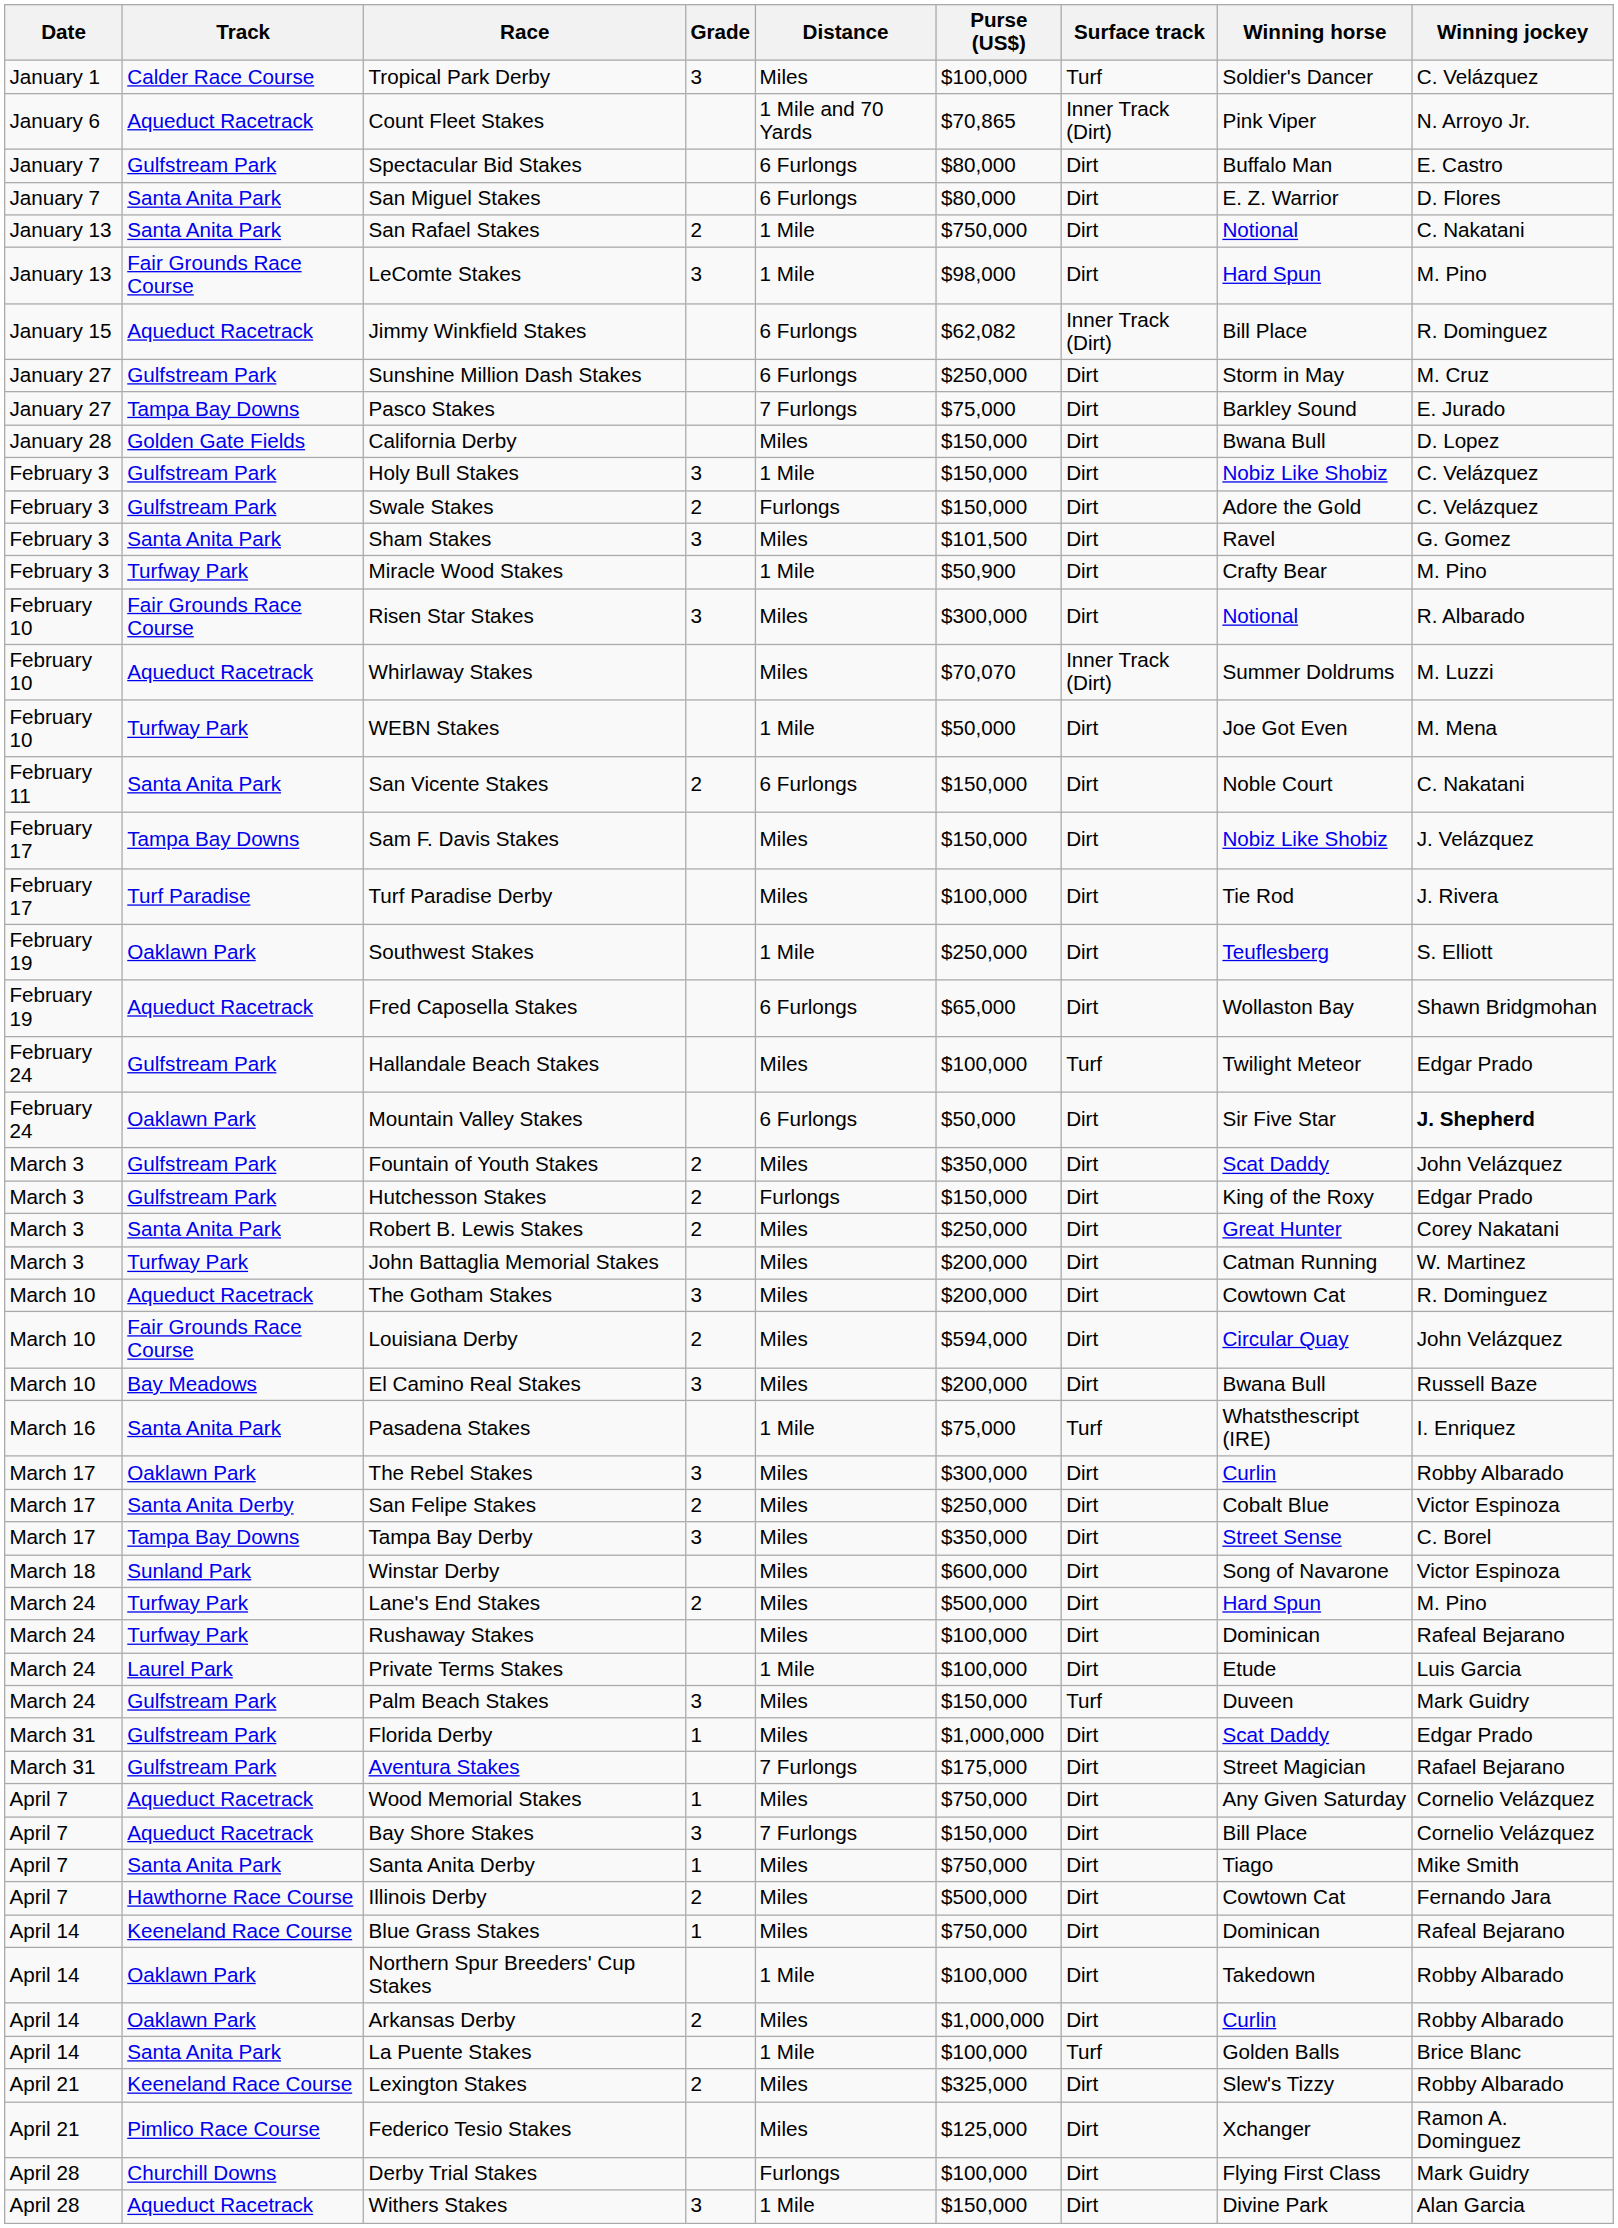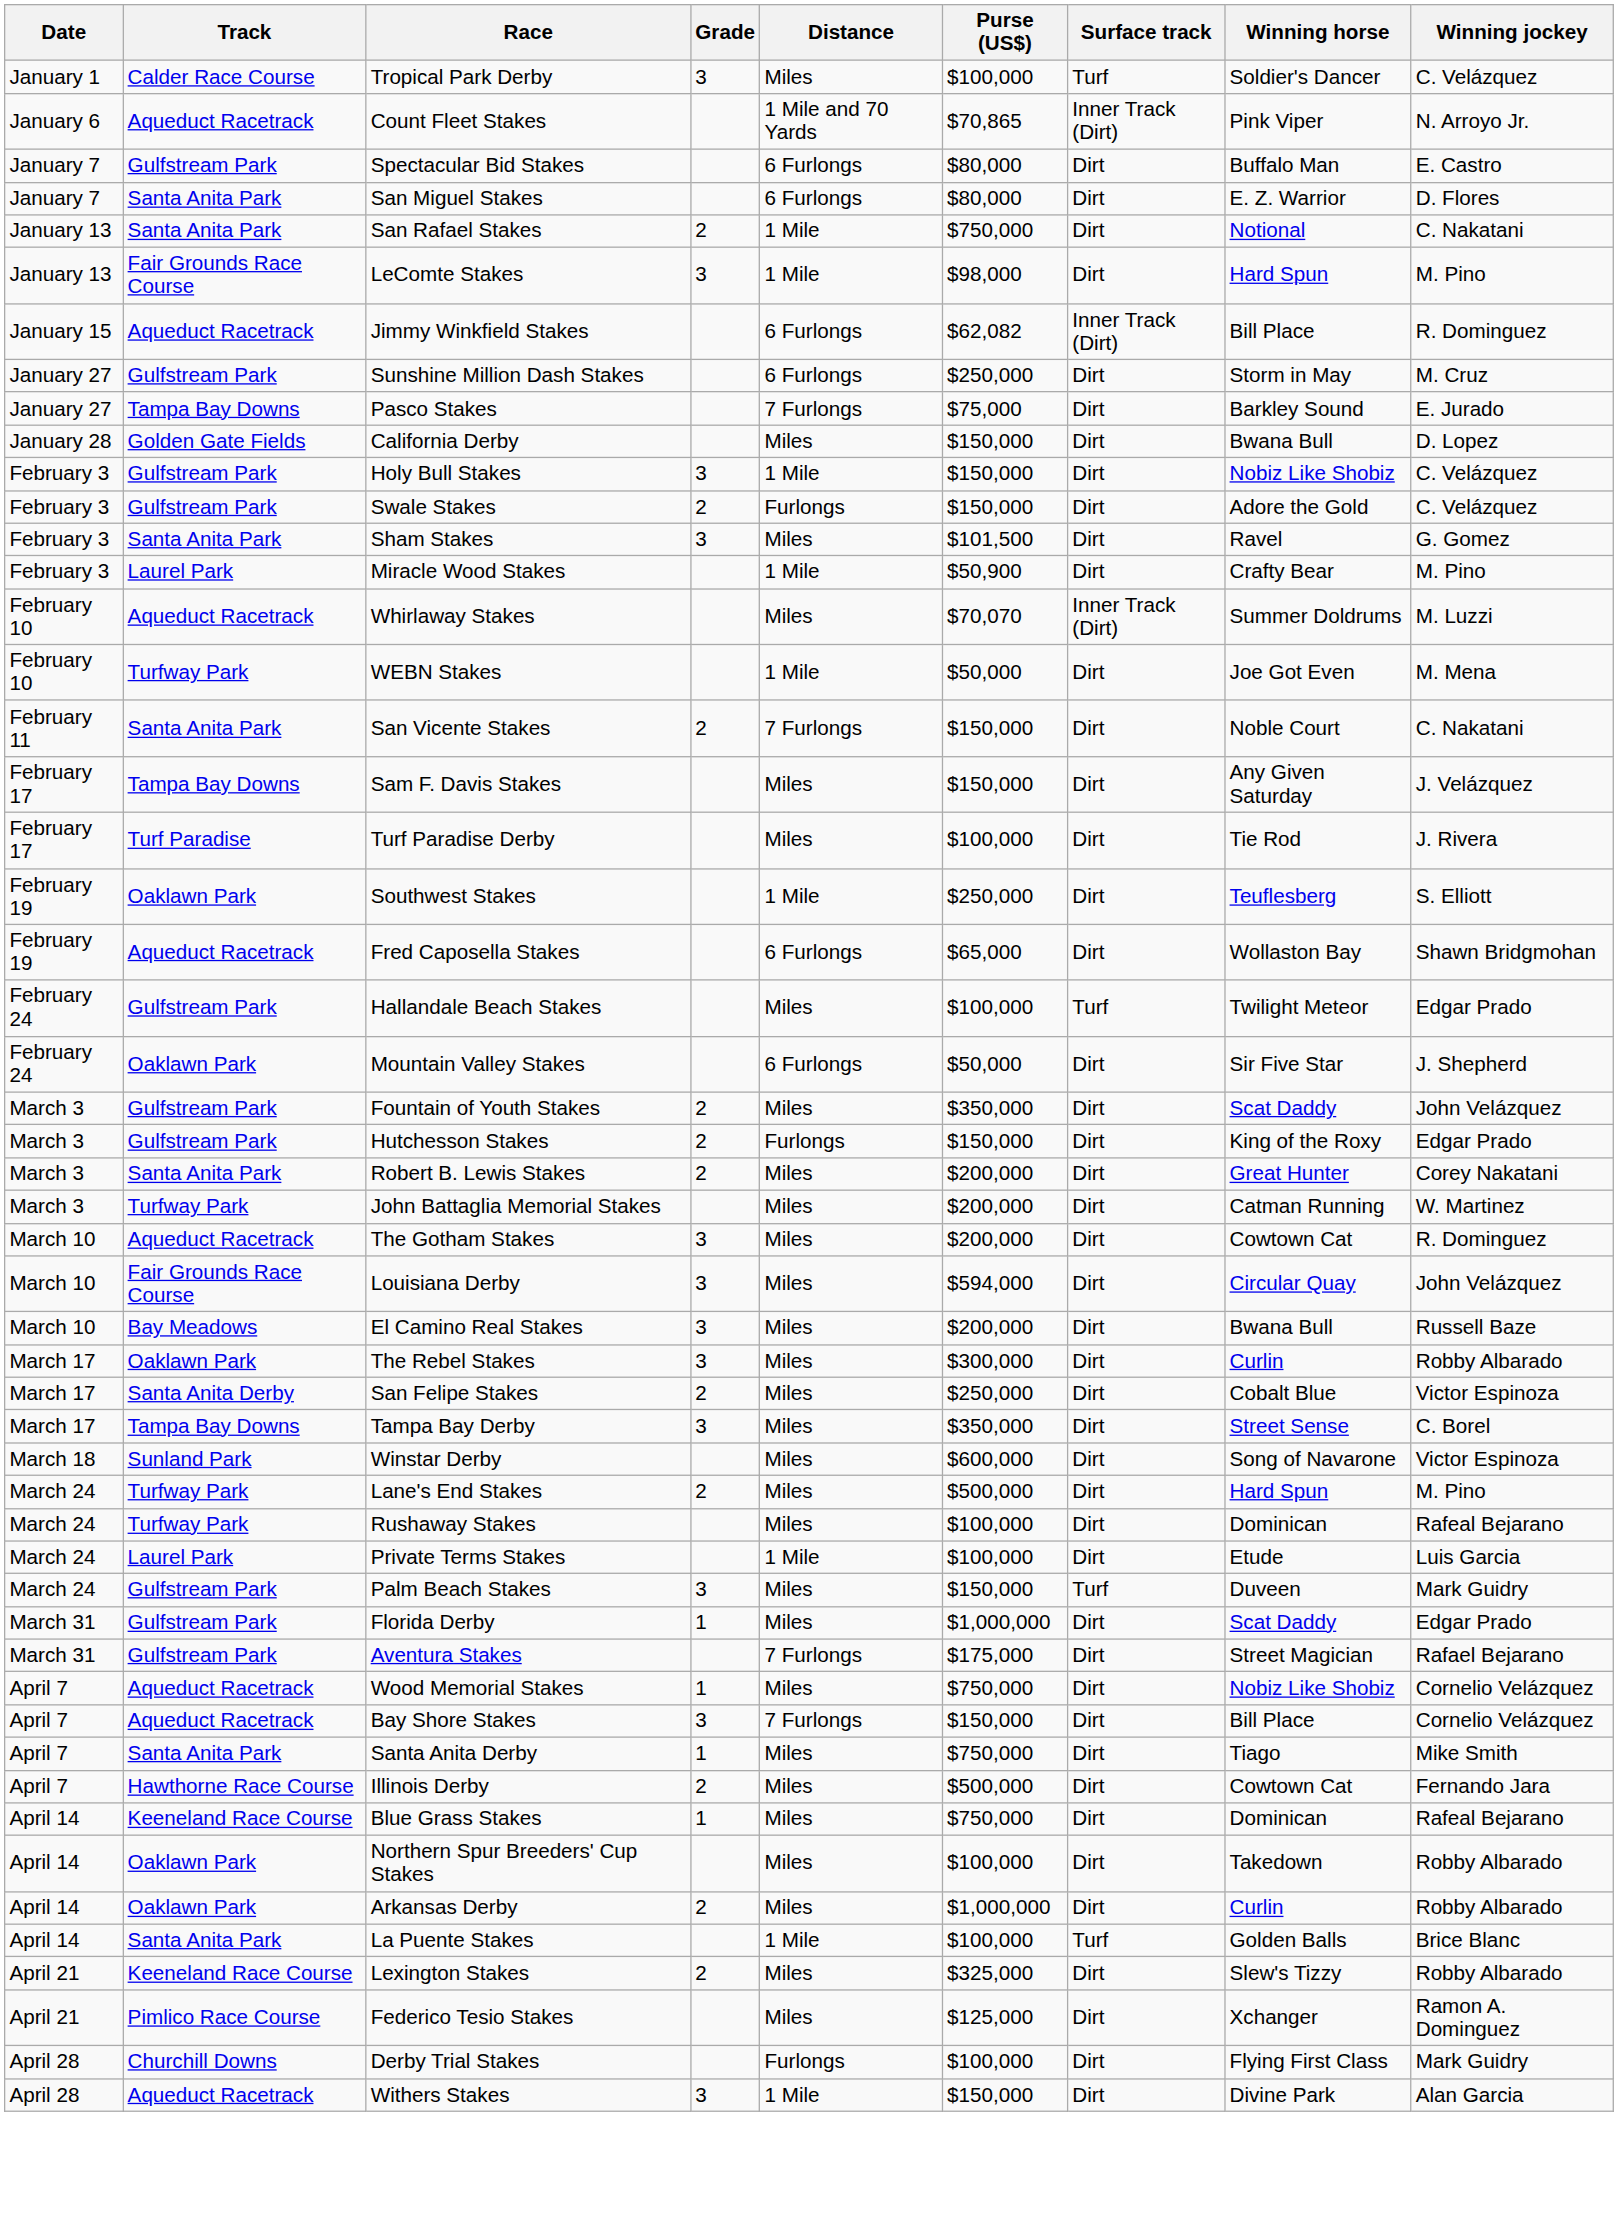Miracle Wood Stakes | Track: Turfway Park -> Laurel Park
- row: February 10 | Fair Grounds Race Course | Risen Star Stakes | 3 | Miles | $300,000 | Dirt | Notional | R. Albarado
San Vicente Stakes | Distance: 6 Furlongs -> 7 Furlongs
Sam F. Davis Stakes | Winning horse: Nobiz Like Shobiz -> Any Given Saturday
Mountain Valley Stakes | Winning jockey: bold -> normal
Robert B. Lewis Stakes | Purse (US$): $250,000 -> $200,000
Louisiana Derby | Grade: 2 -> 3
- row: March 16 | Santa Anita Park | Pasadena Stakes | 1 Mile | $75,000 | Turf | Whatsthescript (IRE) | I. Enriquez
Wood Memorial Stakes | Winning horse: Any Given Saturday -> Nobiz Like Shobiz
Northern Spur Breeders' Cup Stakes | Distance: 1 Mile -> Miles
